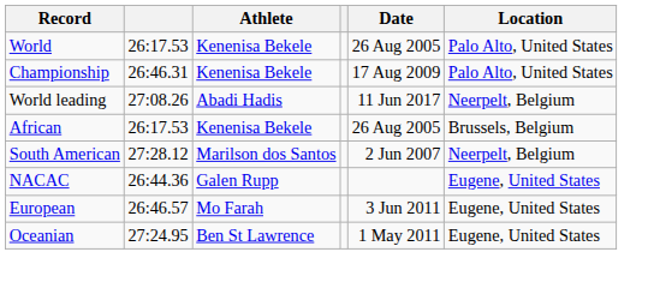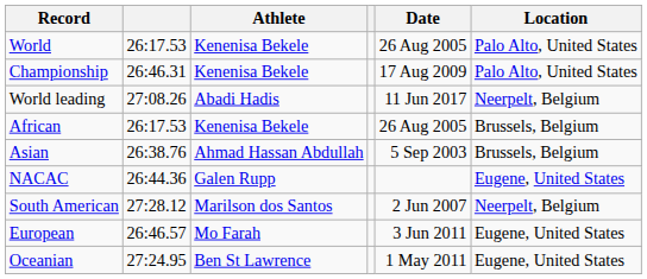+ row: Asian | 26:38.76 | Ahmad Hassan Abdullah | 5 Sep 2003 | Brussels, Belgium
rows swapped: NACAC <-> South American
